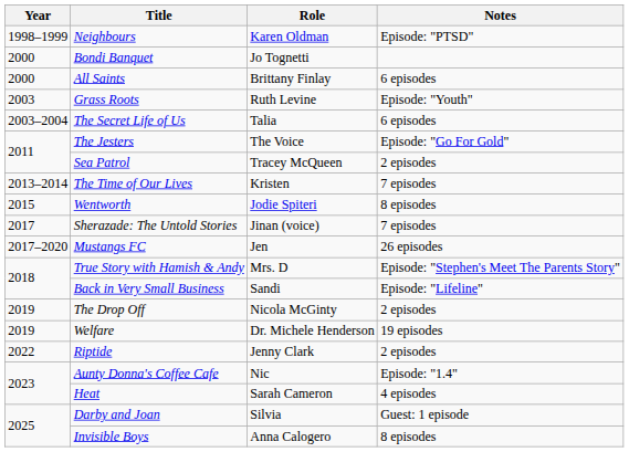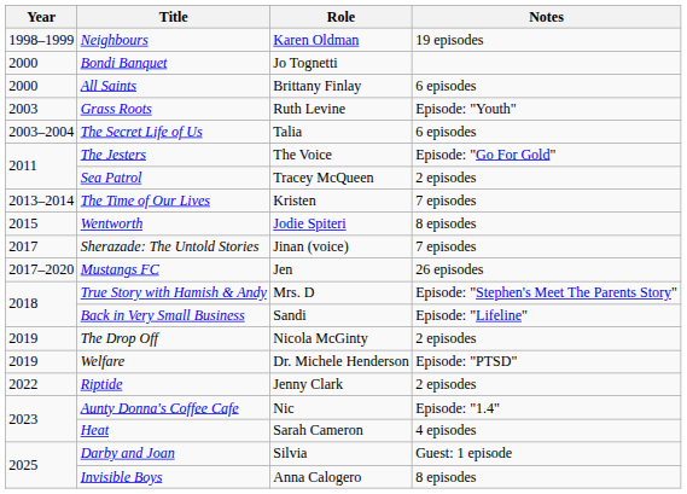Neighbours | Notes: Episode: "PTSD" -> 19 episodes
Welfare | Notes: 19 episodes -> Episode: "PTSD"
